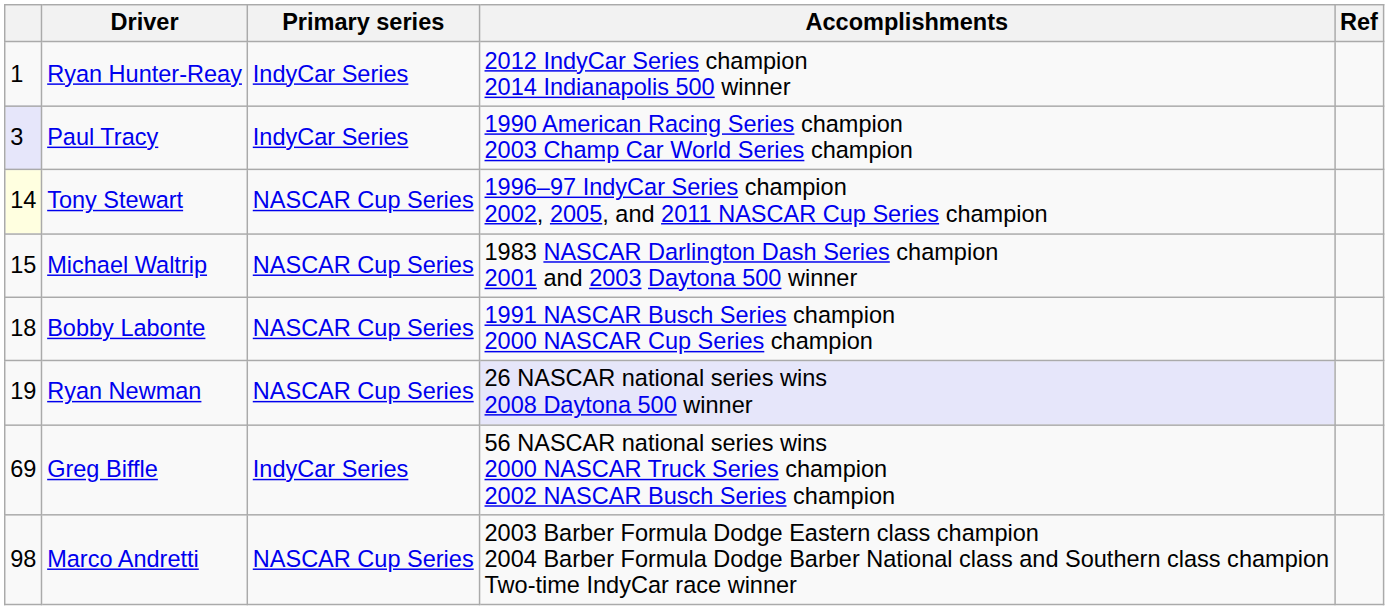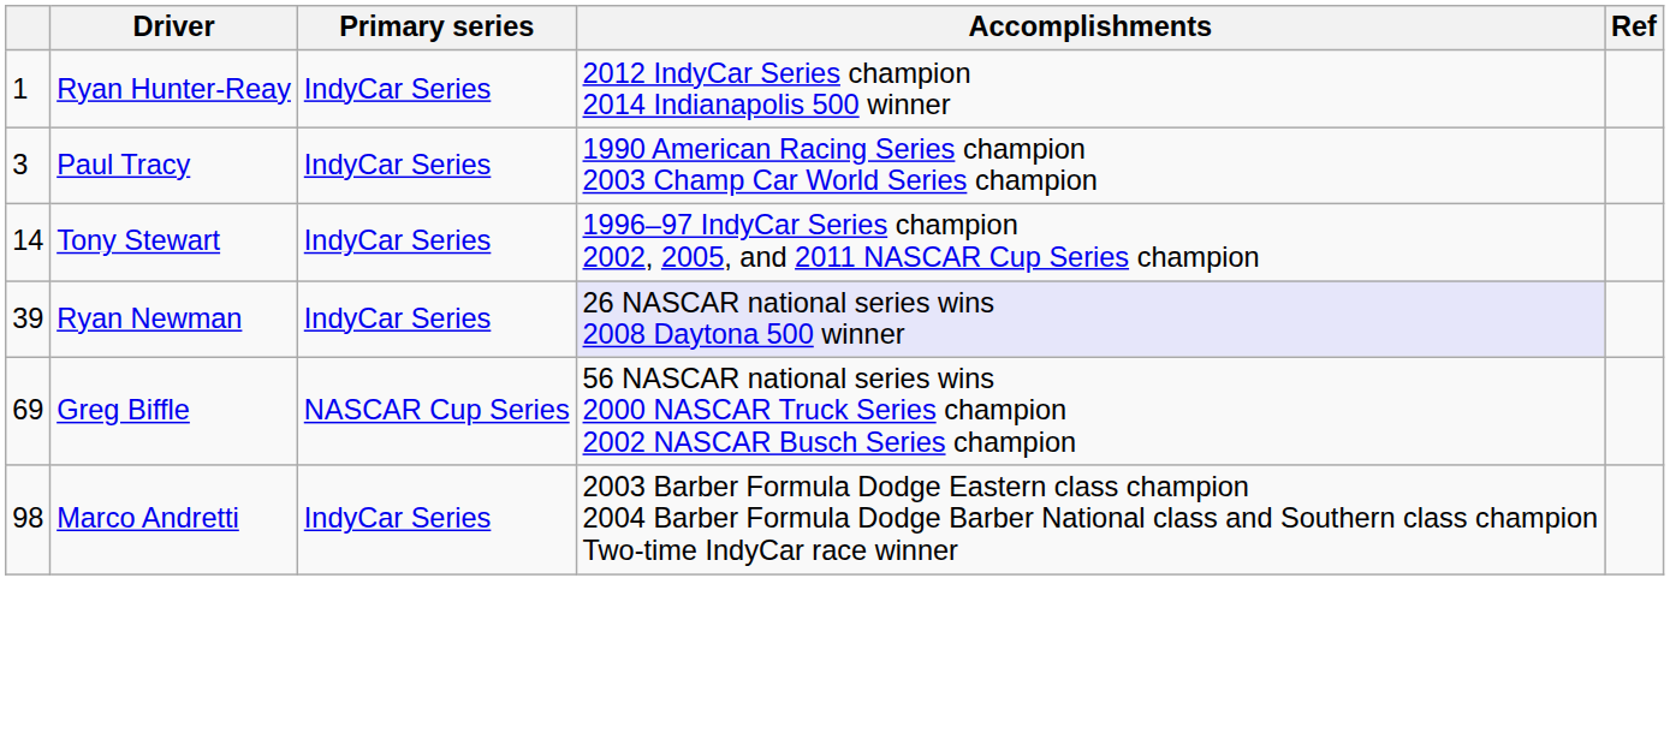Paul Tracy | column 1: lavender background -> no background
Tony Stewart | column 1: lightyellow background -> no background
Tony Stewart | Primary series: NASCAR Cup Series -> IndyCar Series
- row: 15 | Michael Waltrip | NASCAR Cup Series | 1983 NASCAR Darlington Dash Series champion 2001 and 2003 Daytona 500 winner
- row: 18 | Bobby Labonte | NASCAR Cup Series | 1991 NASCAR Busch Series champion 2000 NASCAR Cup Series champion
Ryan Newman | column 1: 19 -> 39
Ryan Newman | Primary series: NASCAR Cup Series -> IndyCar Series
Greg Biffle | Primary series: IndyCar Series -> NASCAR Cup Series
Marco Andretti | Primary series: NASCAR Cup Series -> IndyCar Series
